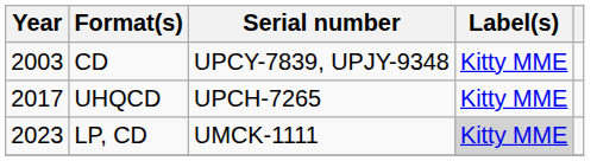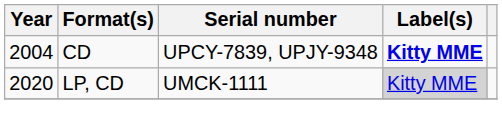CD | Year: 2003 -> 2004
CD | Label(s): normal -> bold
- row: 2017 | UHQCD | UPCH-7265 | Kitty MME
LP, CD | Year: 2023 -> 2020
